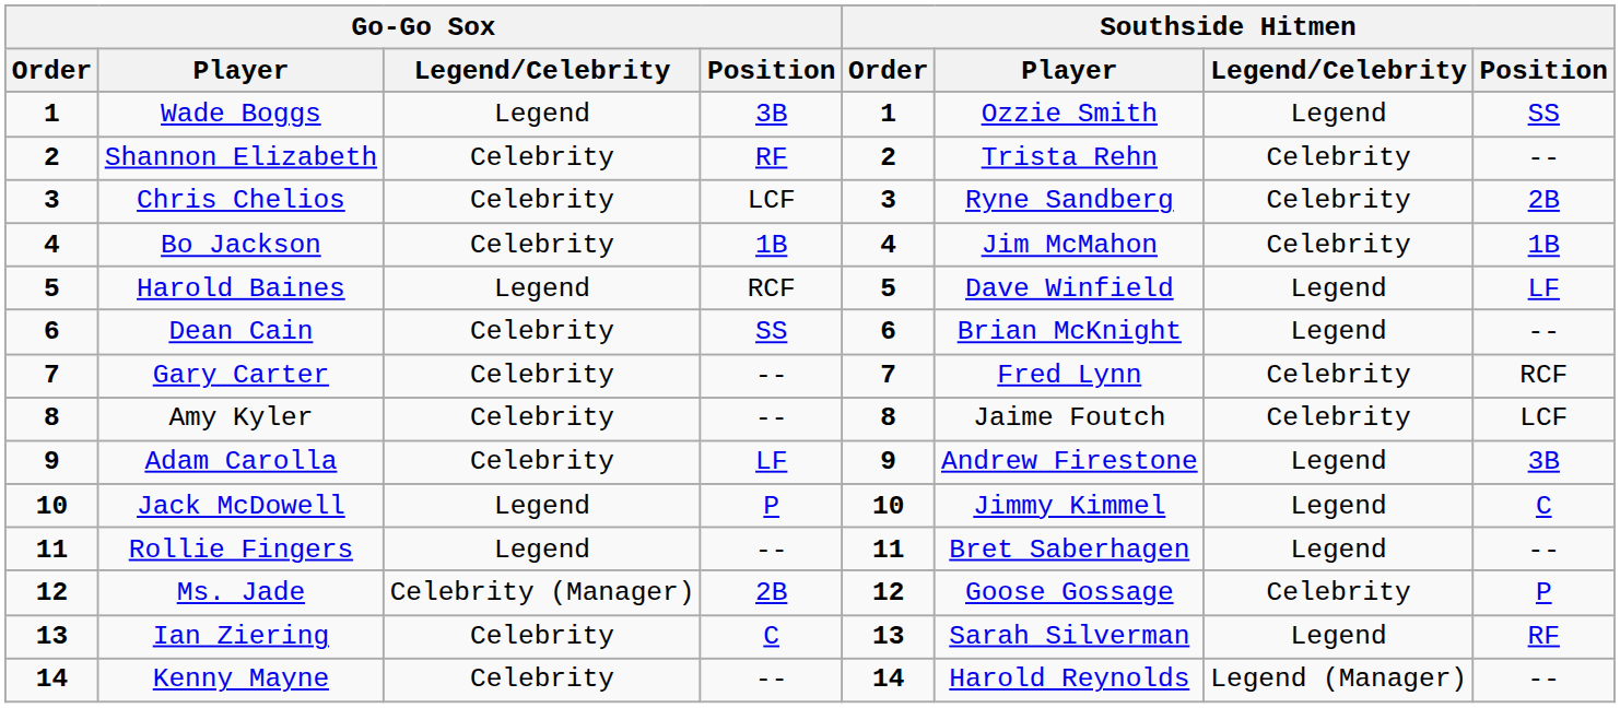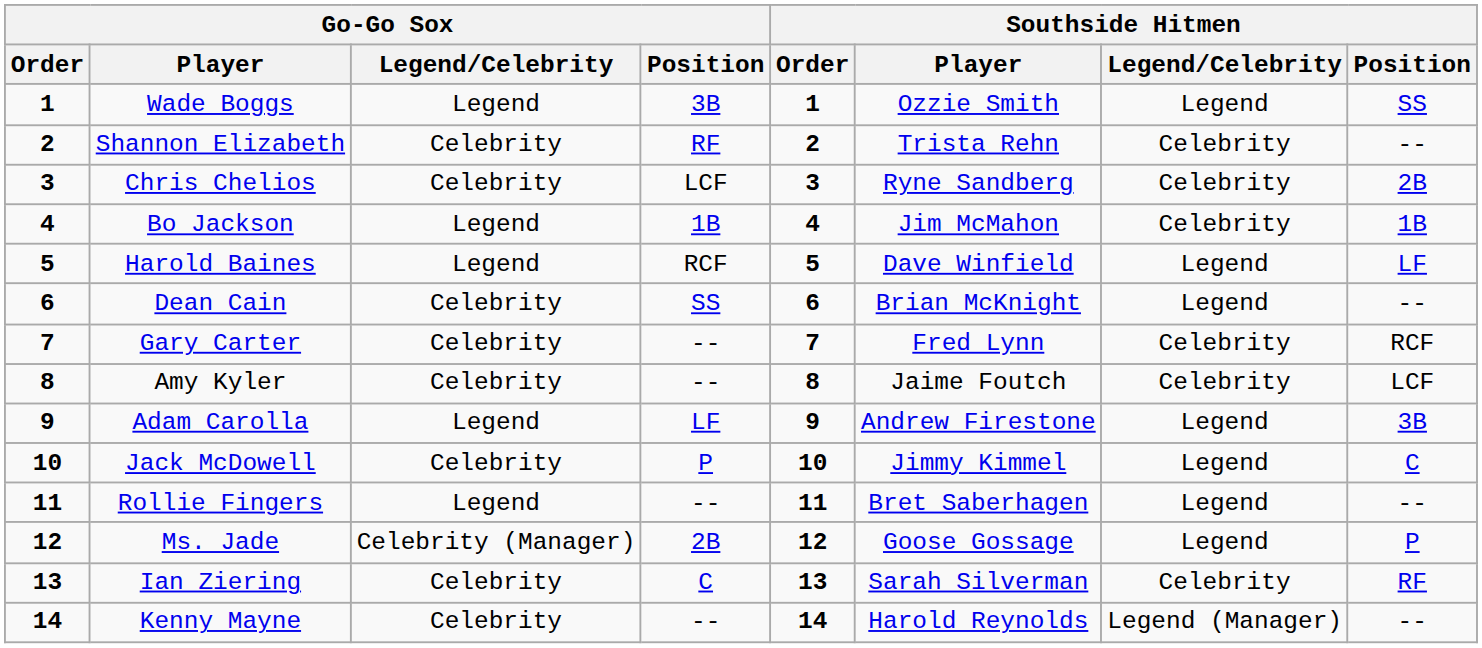Bo Jackson | Go-Go Sox / Legend/Celebrity: Celebrity -> Legend
Adam Carolla | Go-Go Sox / Legend/Celebrity: Celebrity -> Legend
Jack McDowell | Go-Go Sox / Legend/Celebrity: Legend -> Celebrity
Ms. Jade | Southside Hitmen / Legend/Celebrity: Celebrity -> Legend
Ian Ziering | Southside Hitmen / Legend/Celebrity: Legend -> Celebrity
